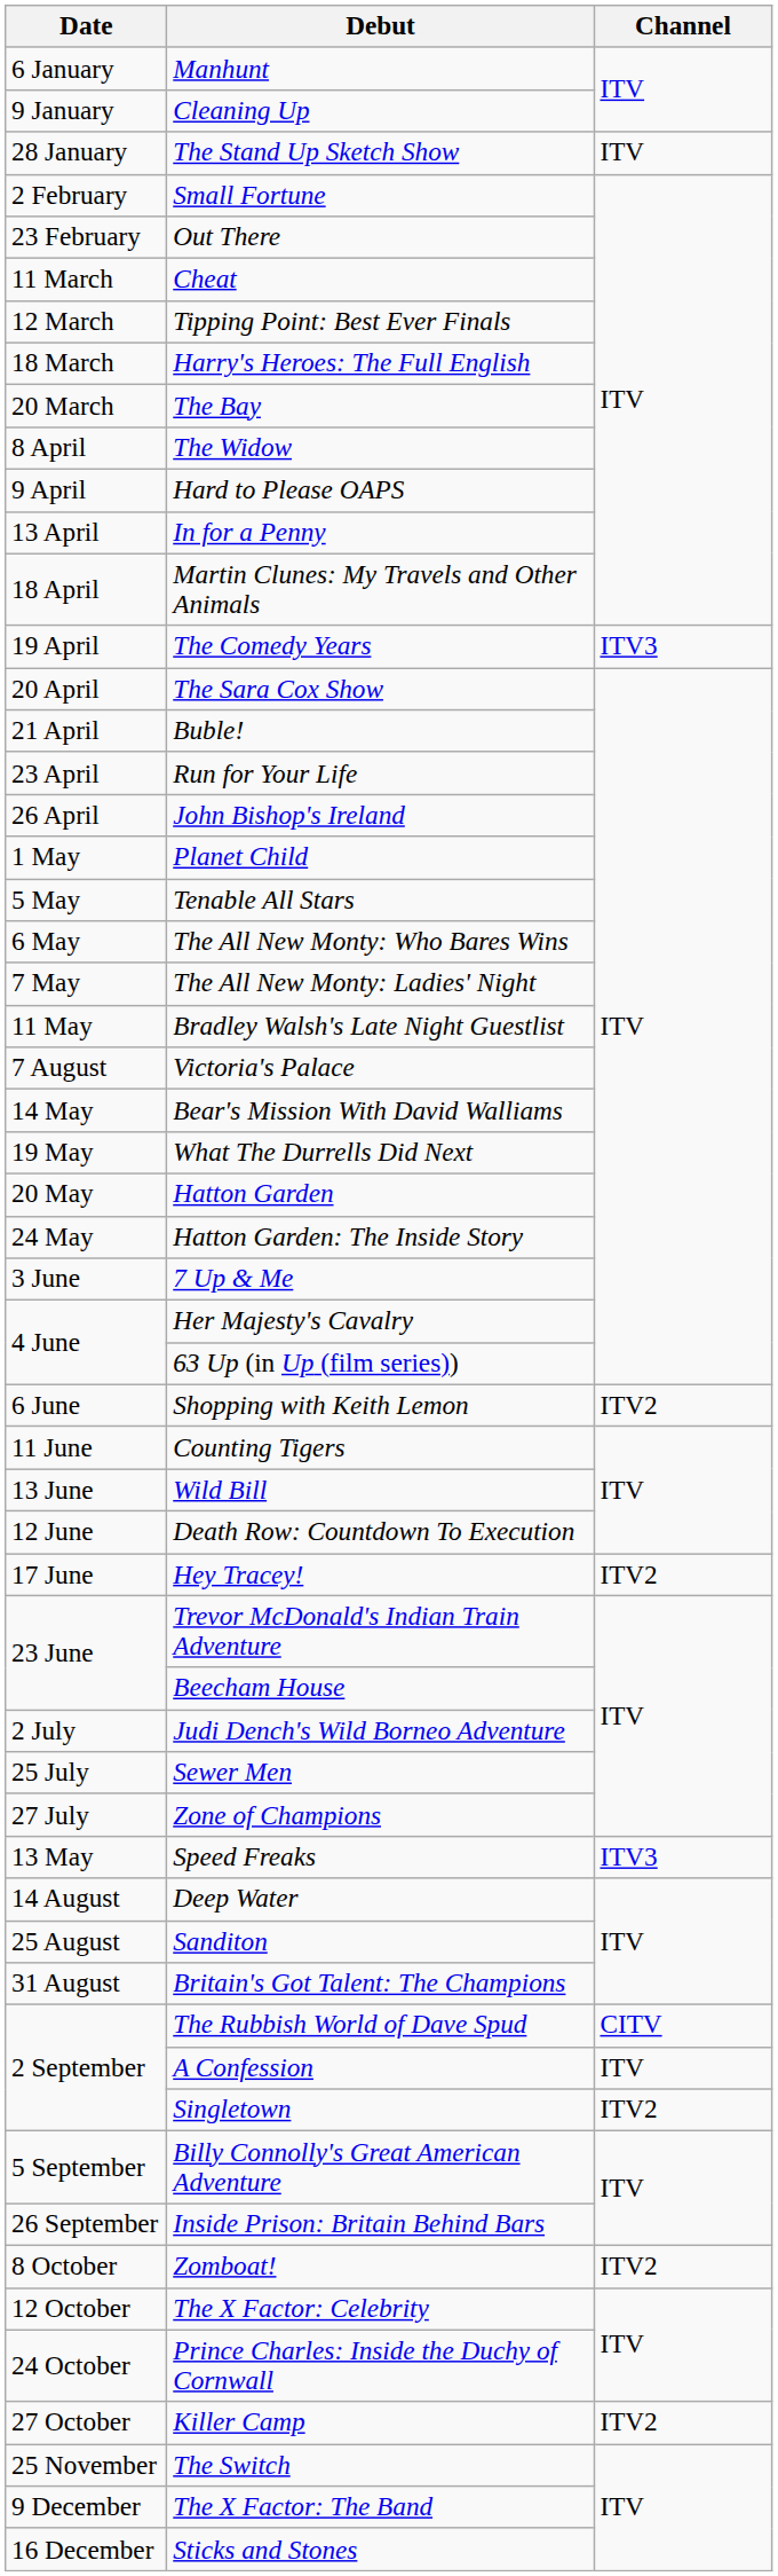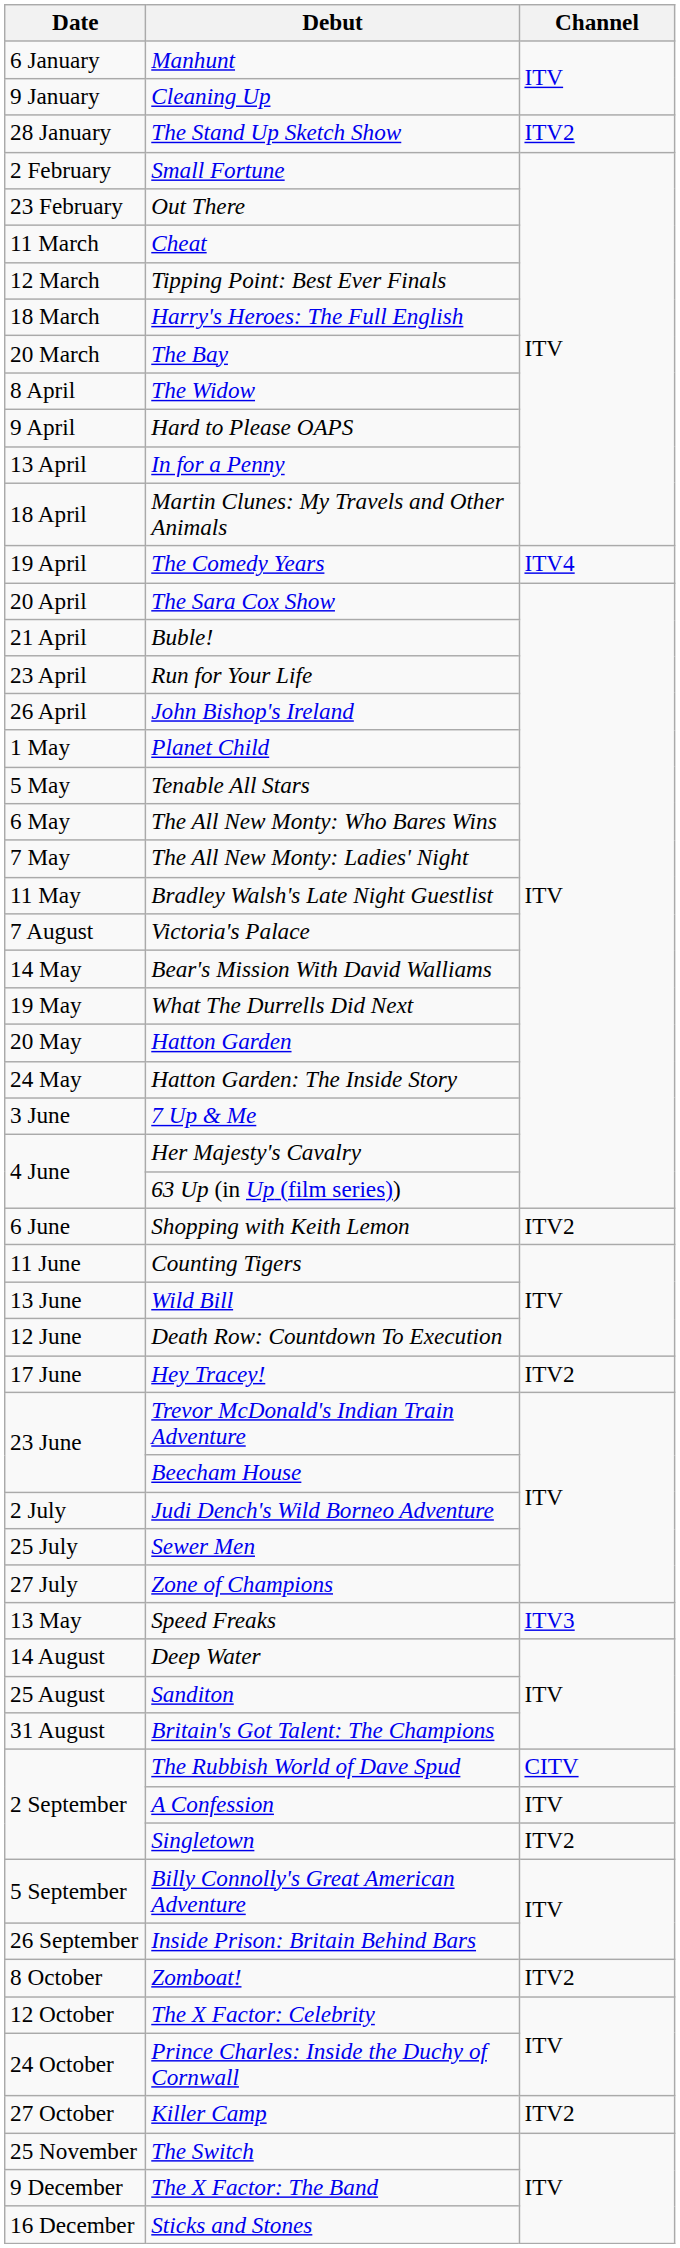The Stand Up Sketch Show | Channel: ITV -> ITV2
The Comedy Years | Channel: ITV3 -> ITV4
